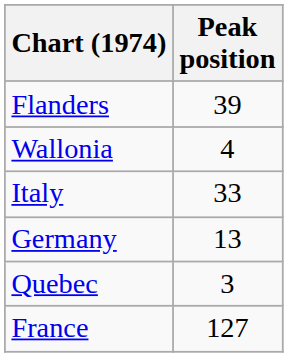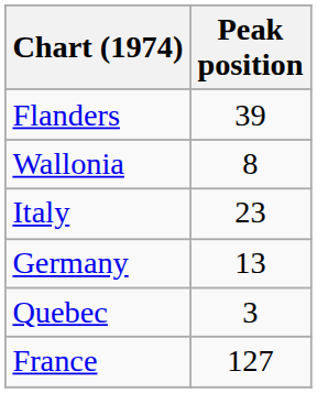Wallonia | Peak position: 4 -> 8
Italy | Peak position: 33 -> 23
